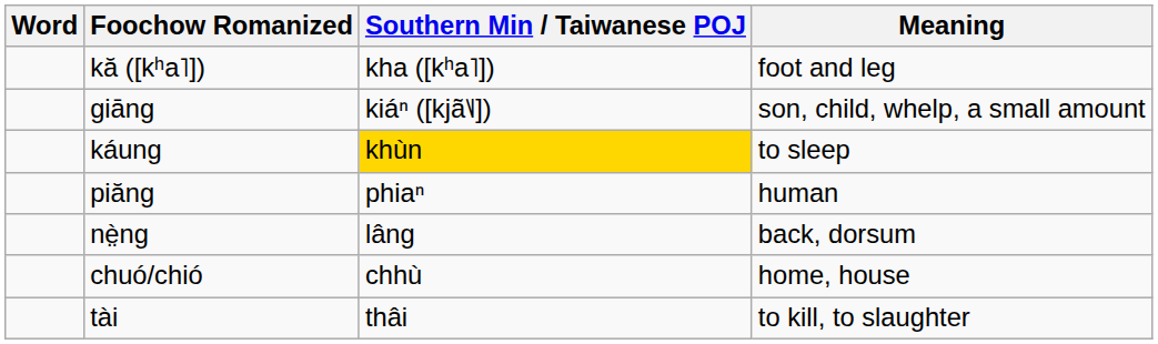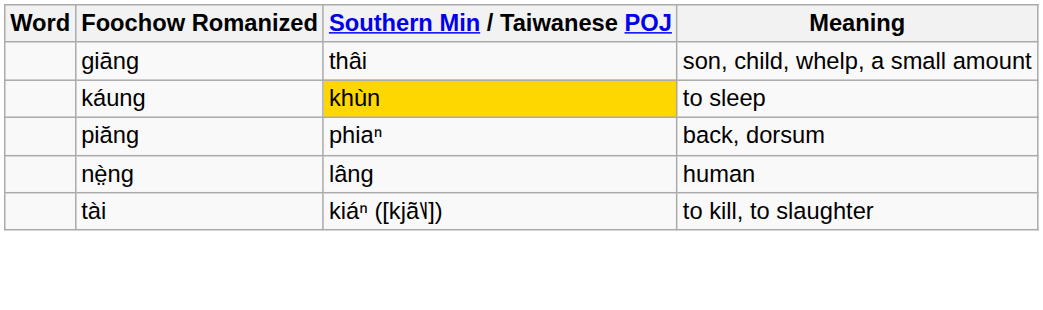- row: kă ([kʰa˥]) | kha ([kʰa˥]) | foot and leg
giāng | Southern Min / Taiwanese POJ: kiáⁿ ([kjã˥˩]) -> thâi
piăng | Meaning: human -> back, dorsum
nè̤ng | Meaning: back, dorsum -> human
- row: chuó/chió | chhù | home, house
tài | Southern Min / Taiwanese POJ: thâi -> kiáⁿ ([kjã˥˩])
